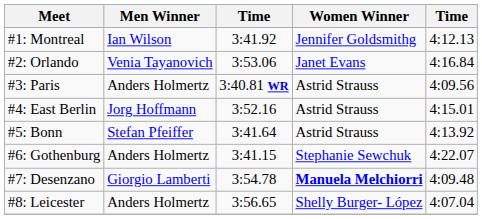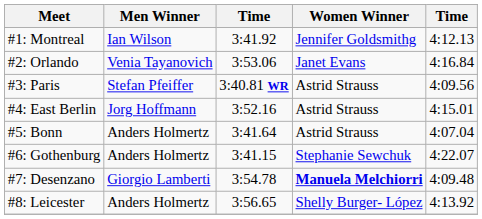#3: Paris | Men Winner: Anders Holmertz -> Stefan Pfeiffer
#5: Bonn | Men Winner: Stefan Pfeiffer -> Anders Holmertz
#5: Bonn | column 5: 4:13.92 -> 4:07.04
#8: Leicester | column 5: 4:07.04 -> 4:13.92
